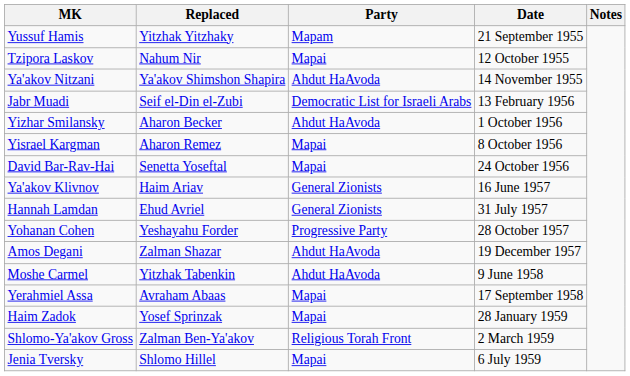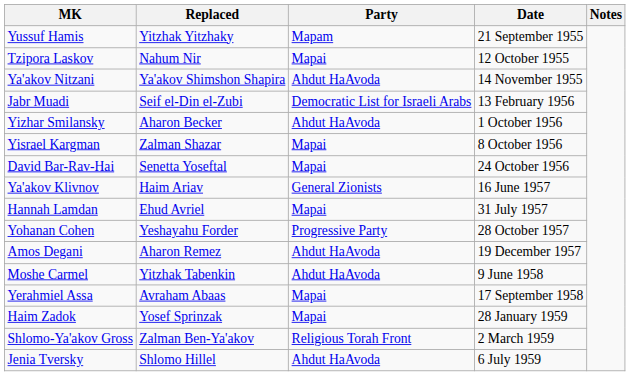Yisrael Kargman | Replaced: Aharon Remez -> Zalman Shazar
Hannah Lamdan | Party: General Zionists -> Mapai
Amos Degani | Replaced: Zalman Shazar -> Aharon Remez
Jenia Tversky | Party: Mapai -> Ahdut HaAvoda
